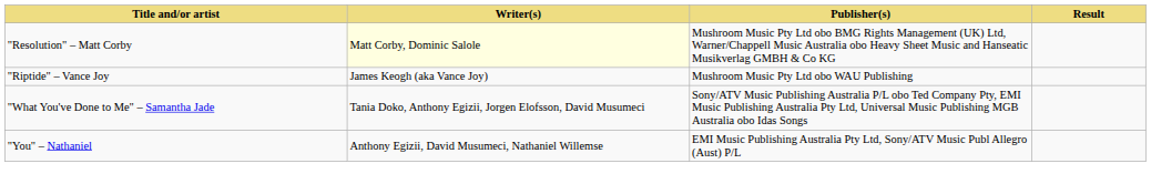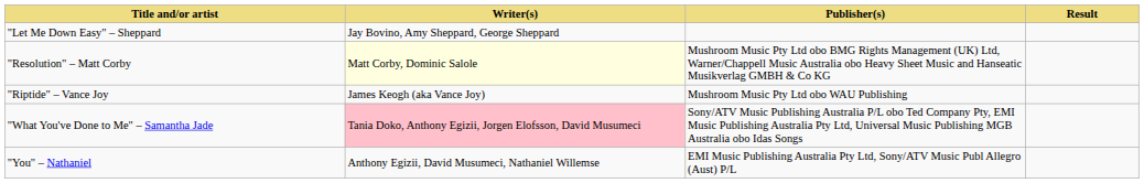+ row: "Let Me Down Easy" – Sheppard | Jay Bovino, Amy Sheppard, George Sheppard
"What You've Done to Me" – Samantha Jade | Writer(s): no background -> pink background
